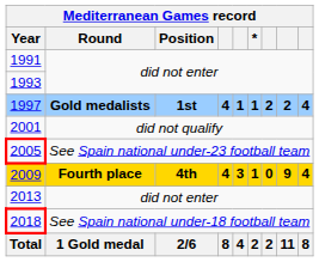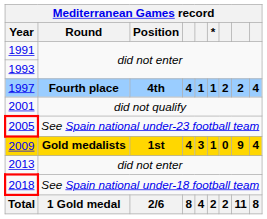1997 | Round: Gold medalists -> Fourth place
1997 | Position: 1st -> 4th
2009 | Round: Fourth place -> Gold medalists
2009 | Position: 4th -> 1st
